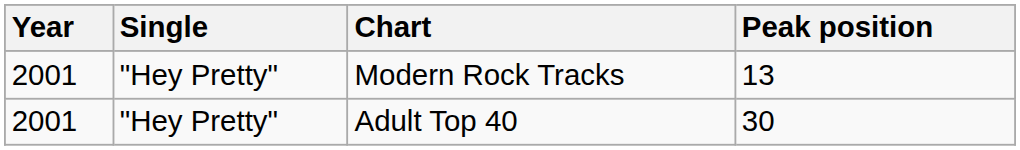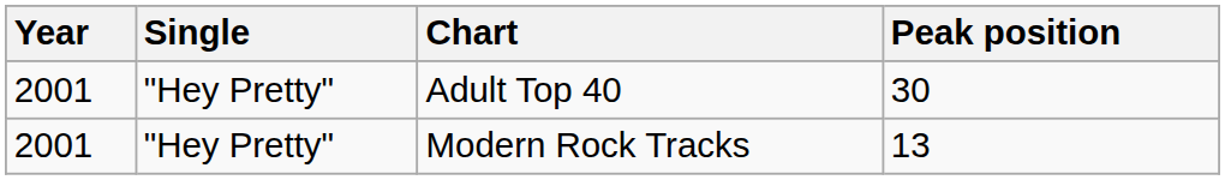rows swapped: Adult Top 40 <-> Modern Rock Tracks
